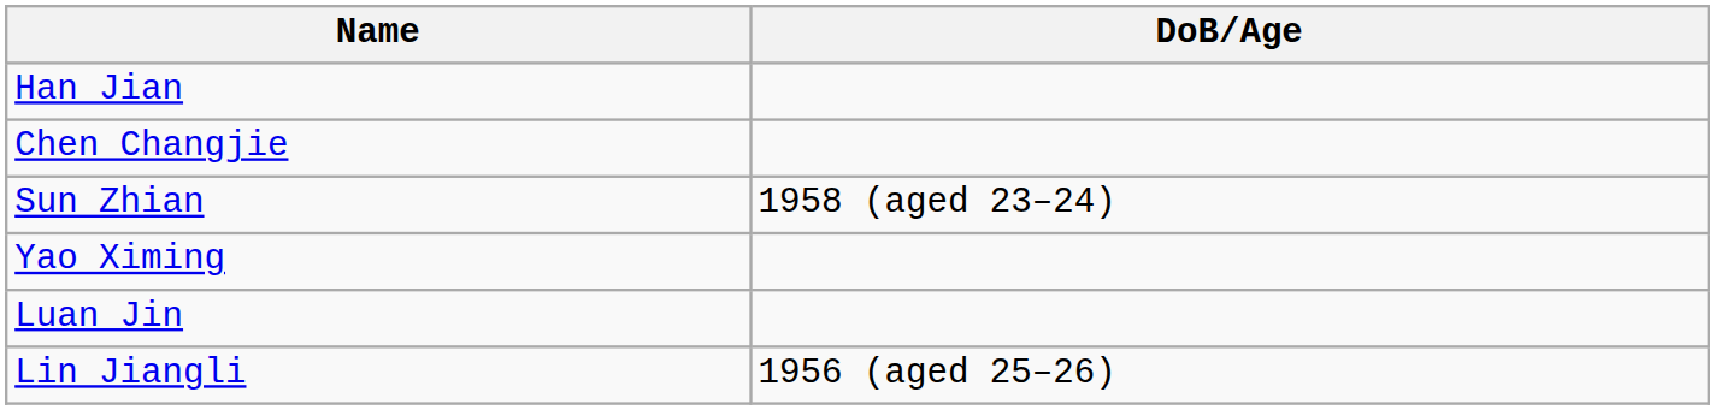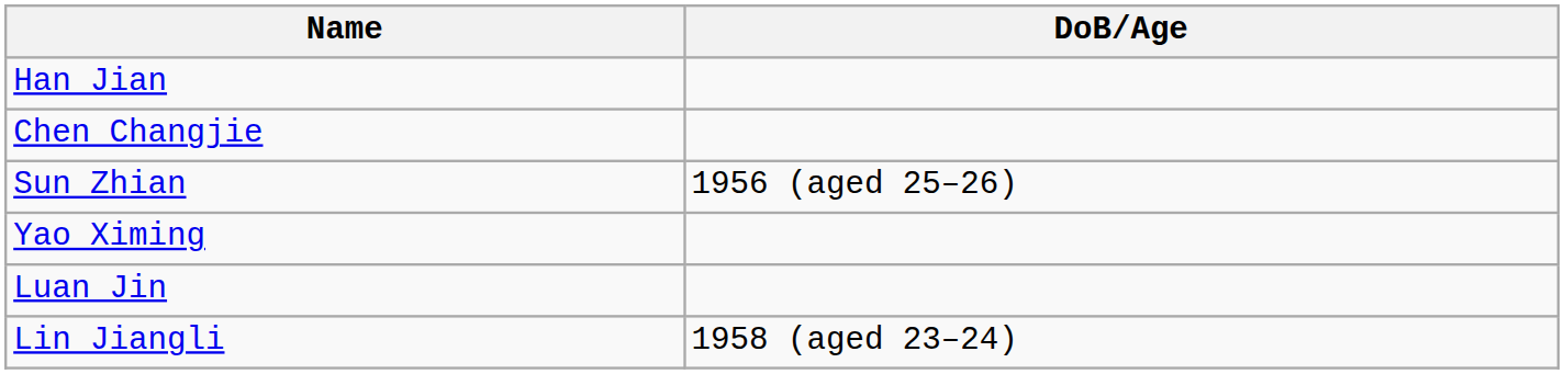Sun Zhian | DoB/Age: 1958 (aged 23–24) -> 1956 (aged 25–26)
Lin Jiangli | DoB/Age: 1956 (aged 25–26) -> 1958 (aged 23–24)
